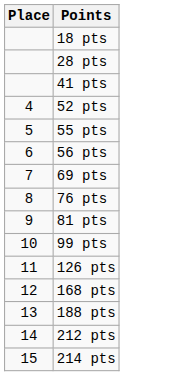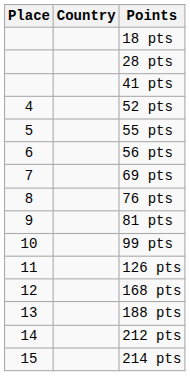+ column: Country
